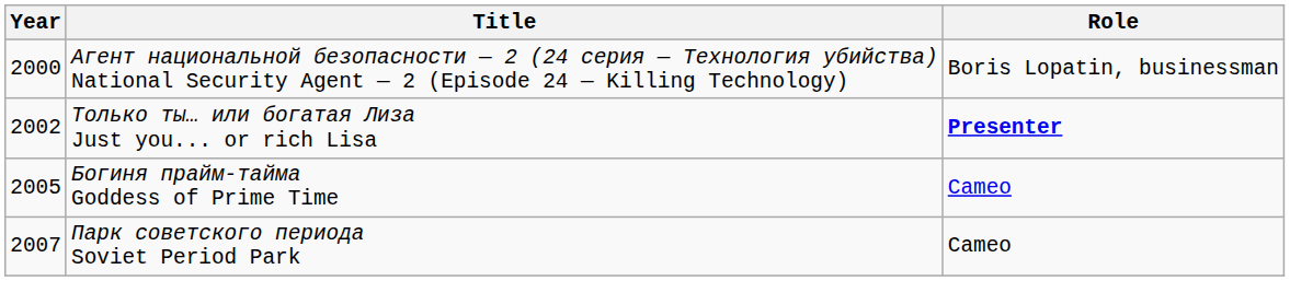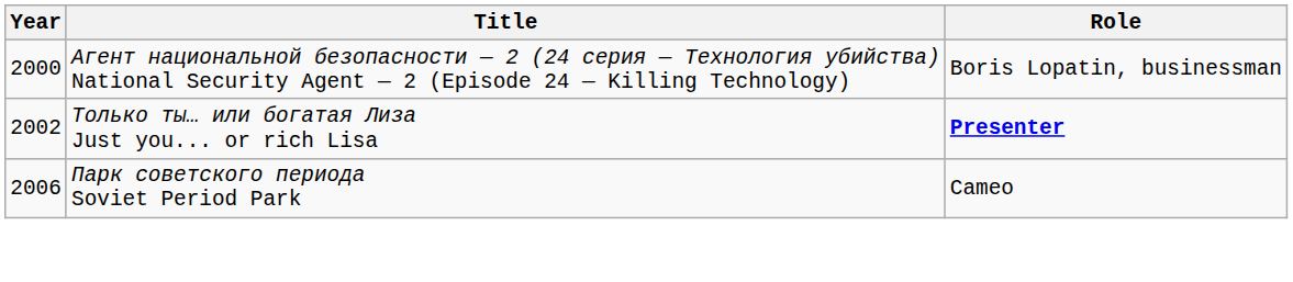- row: 2005 | Богиня прайм-тайма Goddess of Prime Time | Cameo
Парк советского периода Soviet Period Park | Year: 2007 -> 2006
